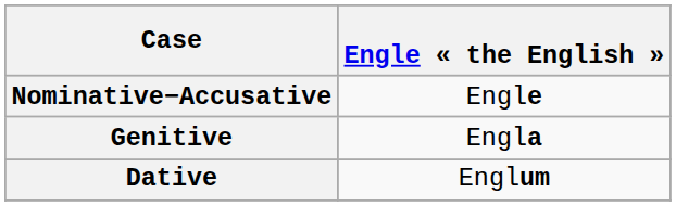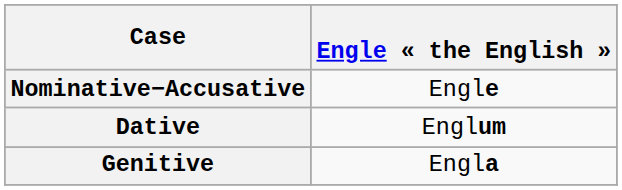rows swapped: Genitive <-> Dative
